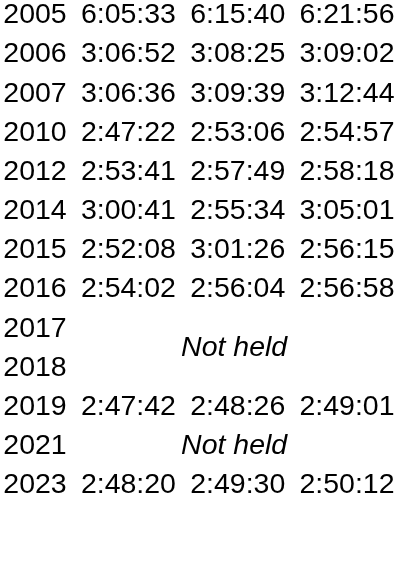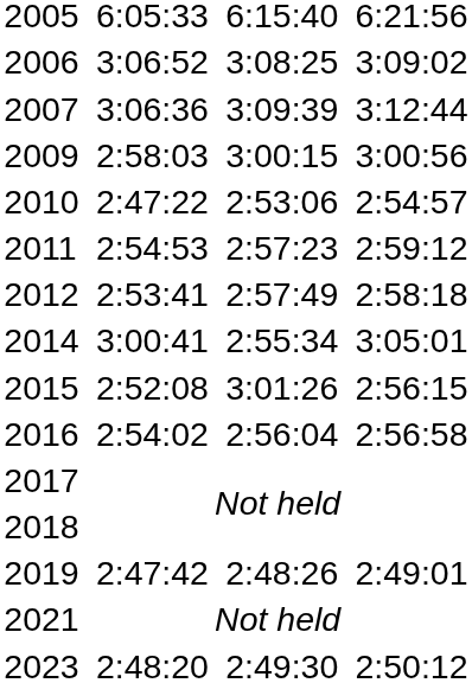+ row: 2009 | 2:58:03 | 3:00:15 | 3:00:56
+ row: 2011 | 2:54:53 | 2:57:23 | 2:59:12
